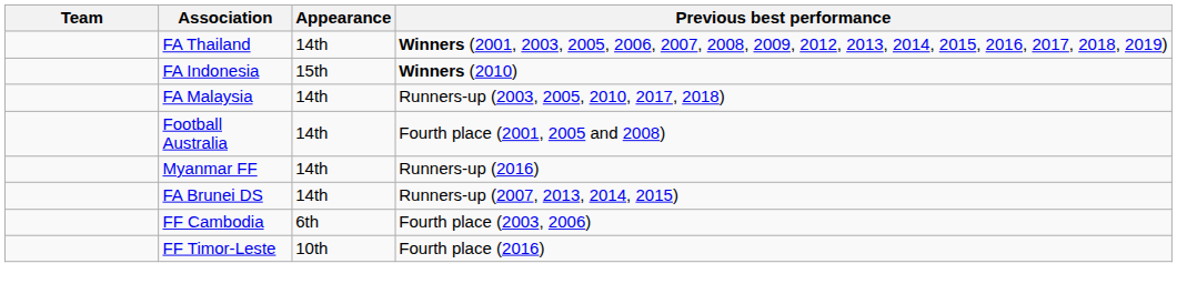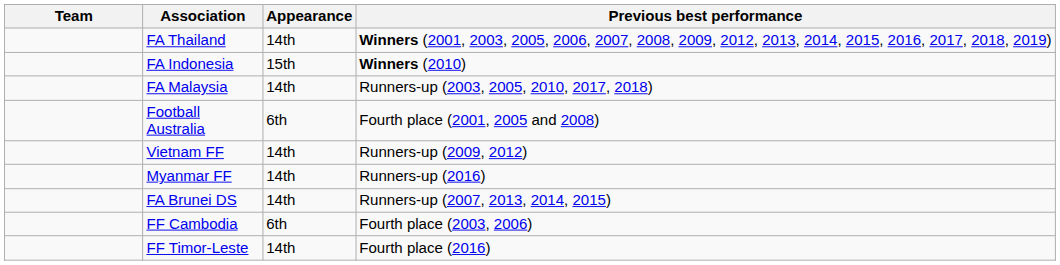Football Australia | Appearance: 14th -> 6th
+ row: Vietnam FF | 14th | Runners-up (2009, 2012)
FF Timor-Leste | Appearance: 10th -> 14th
